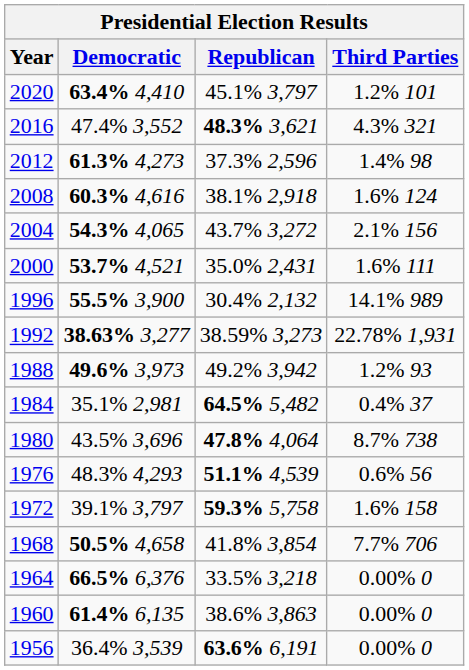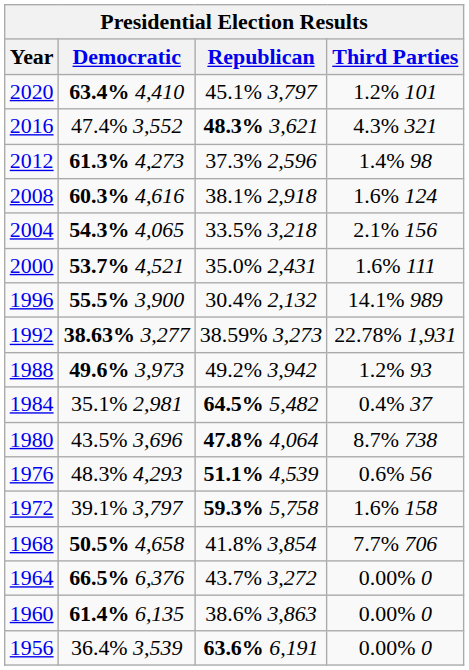2004 | Republican: 43.7% 3,272 -> 33.5% 3,218
1964 | Republican: 33.5% 3,218 -> 43.7% 3,272
